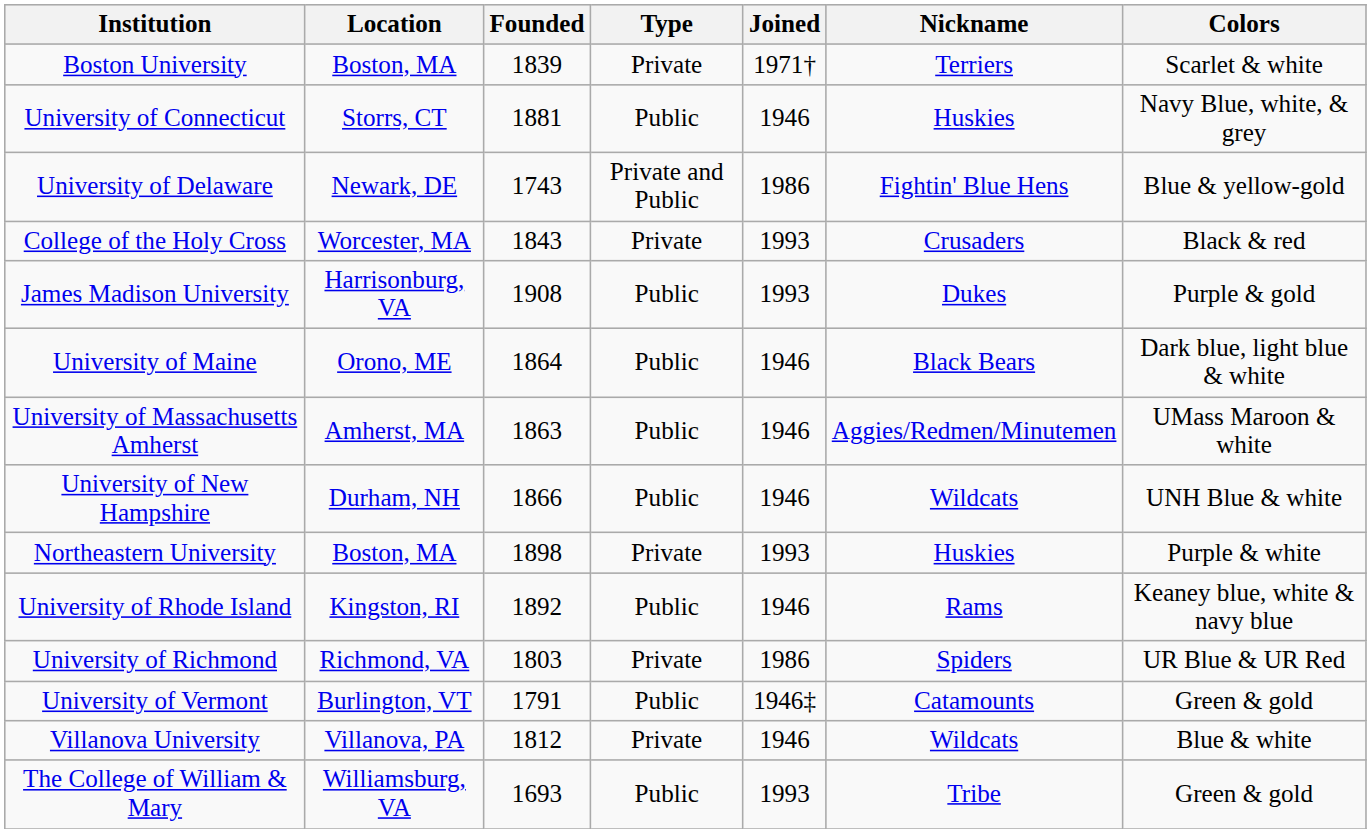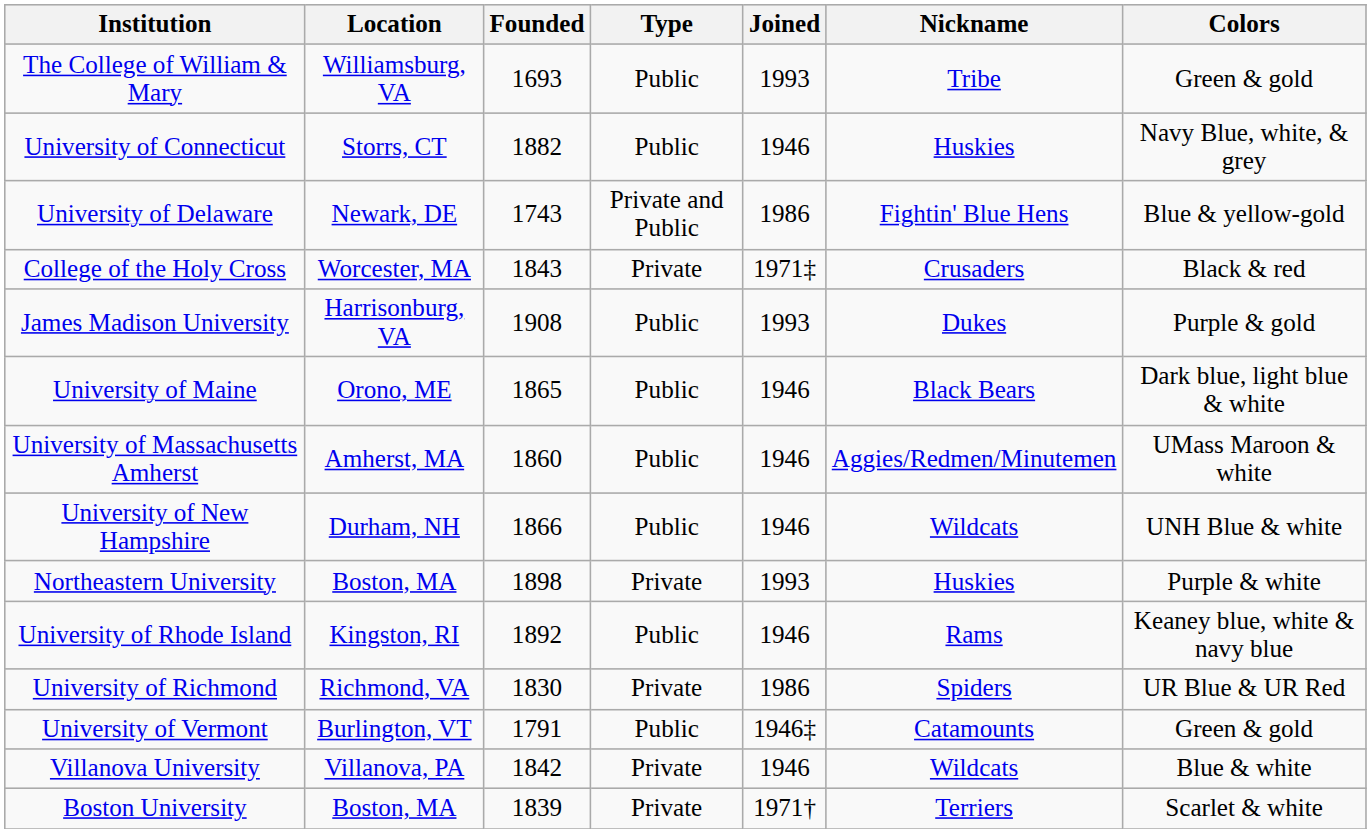rows swapped: Boston University <-> The College of William & Mary
University of Connecticut | Founded: 1881 -> 1882
College of the Holy Cross | Joined: 1993 -> 1971‡
University of Maine | Founded: 1864 -> 1865
University of Massachusetts Amherst | Founded: 1863 -> 1860
University of Richmond | Founded: 1803 -> 1830
Villanova University | Founded: 1812 -> 1842
